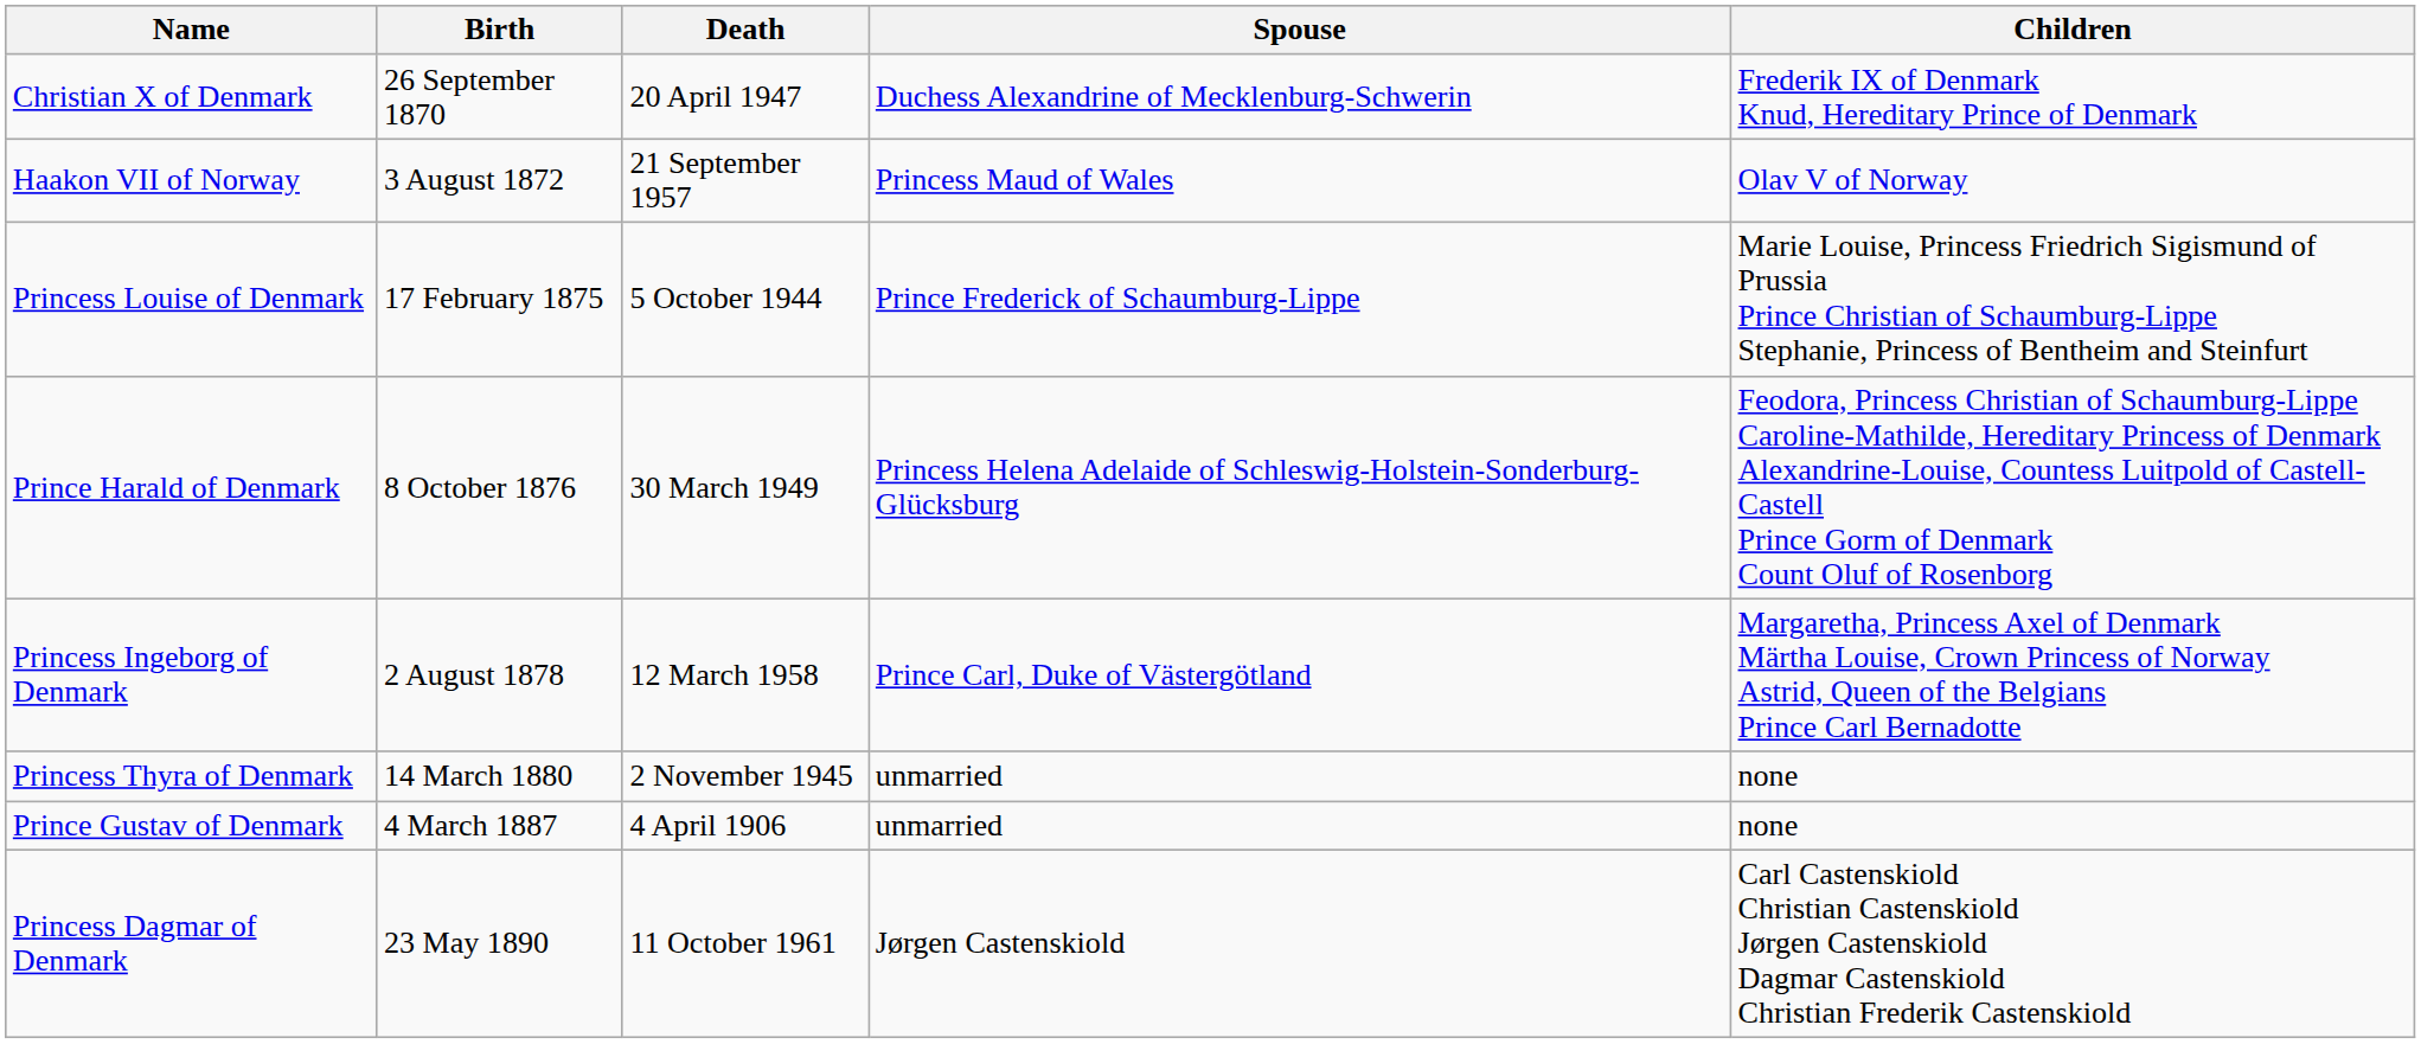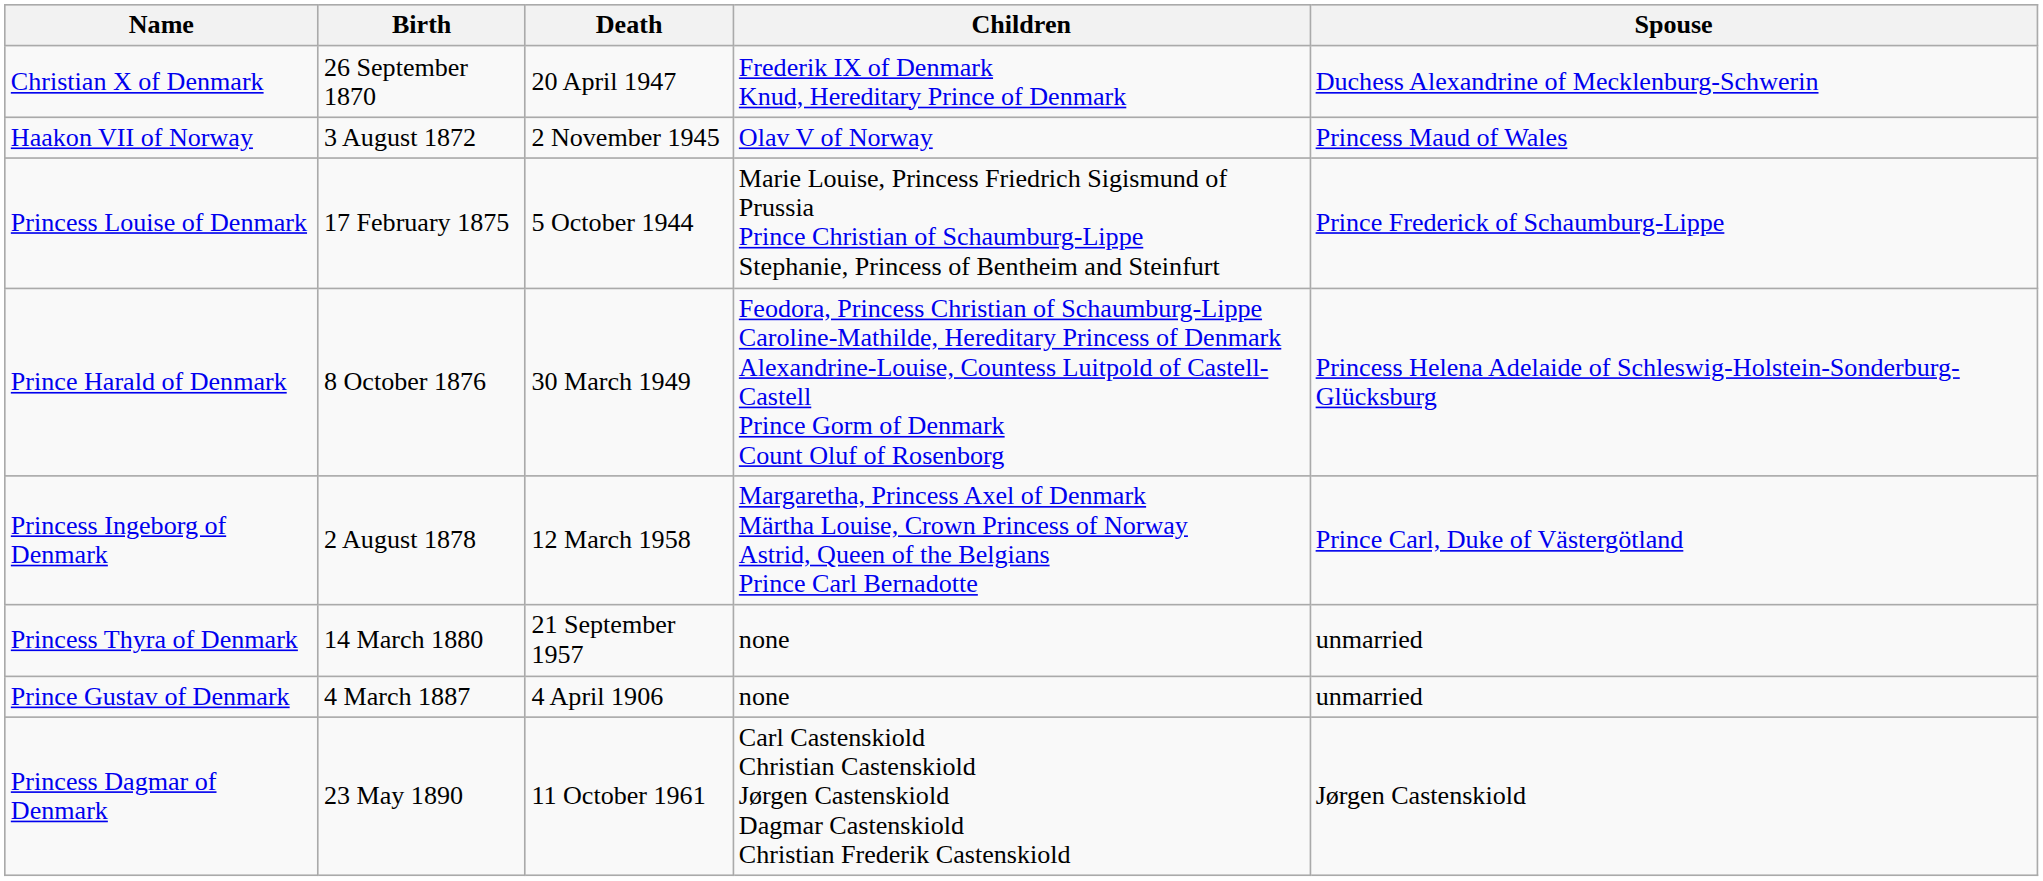columns swapped: Spouse <-> Children
Haakon VII of Norway | Death: 21 September 1957 -> 2 November 1945
Princess Thyra of Denmark | Death: 2 November 1945 -> 21 September 1957
